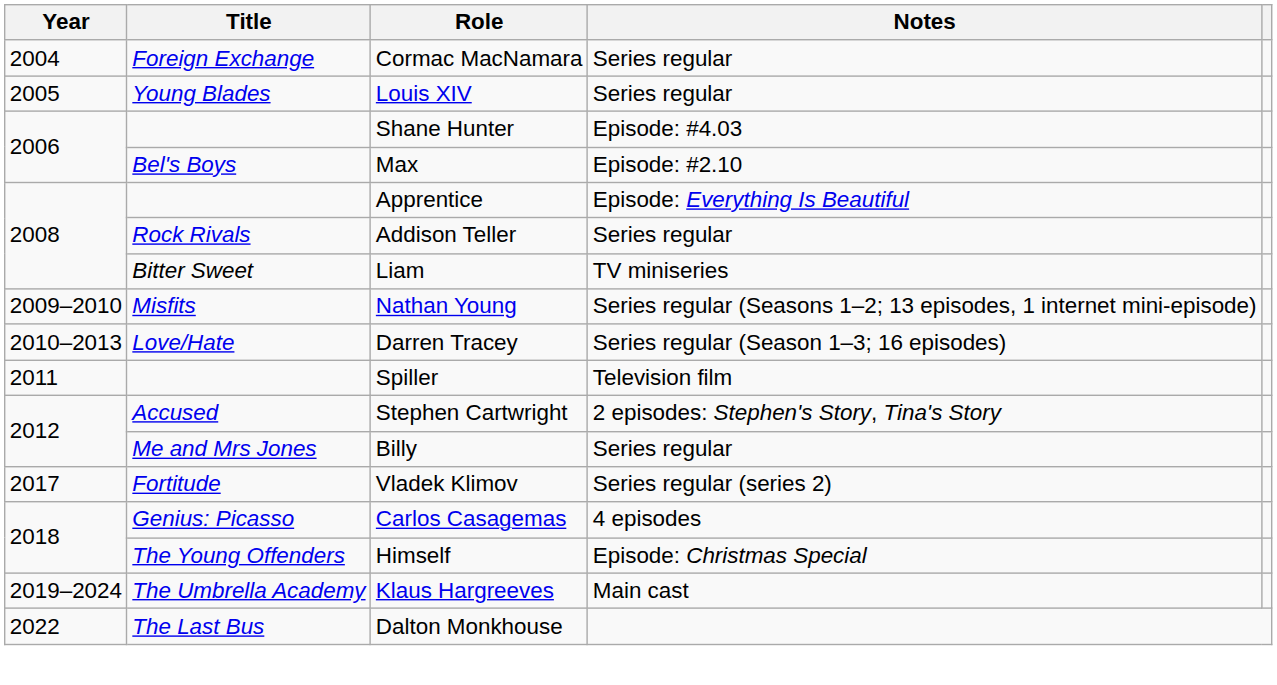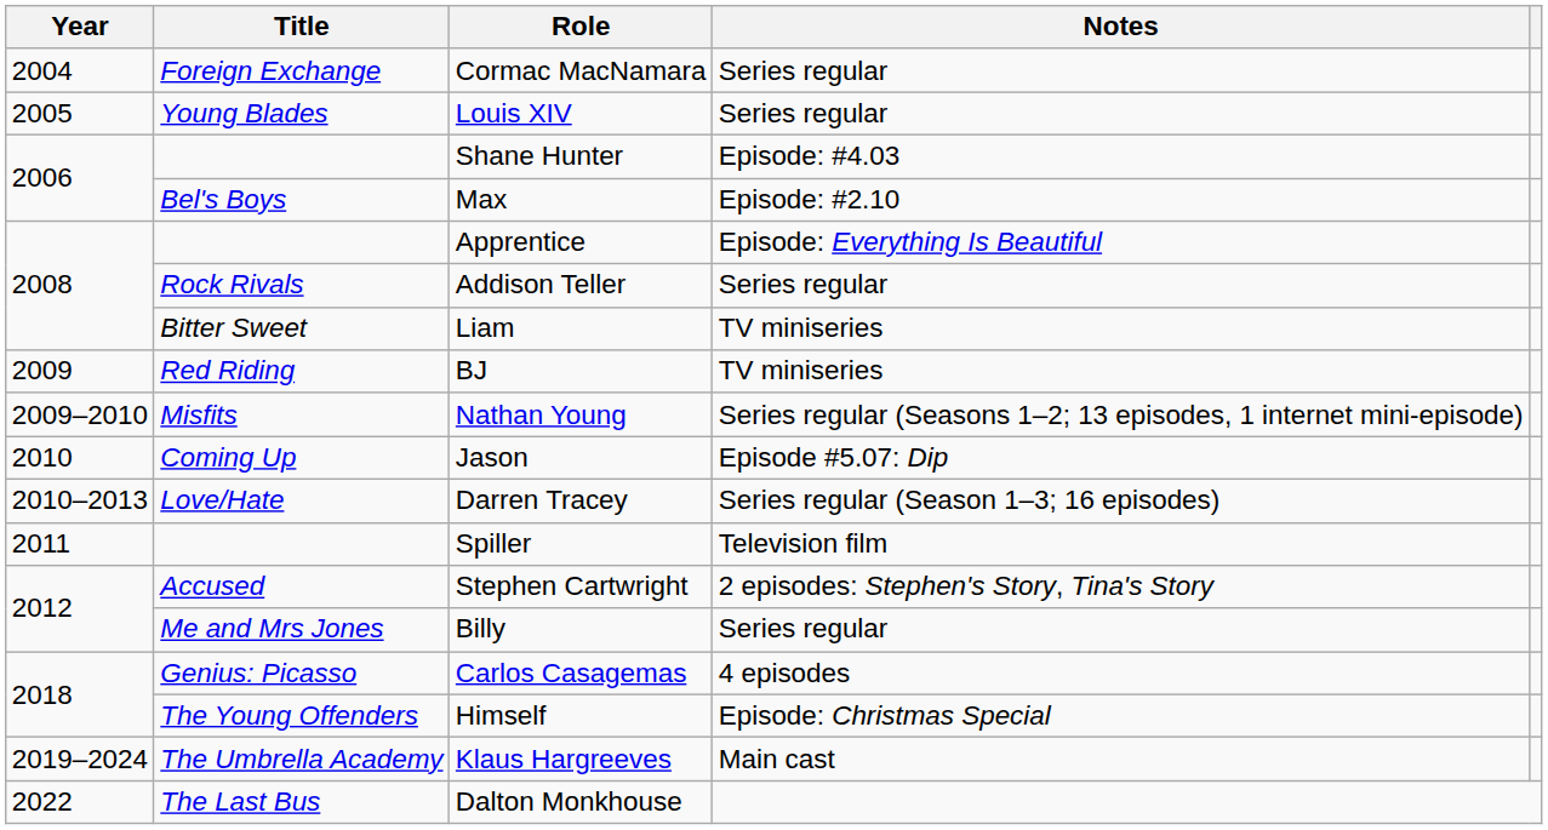+ row: 2009 | Red Riding | BJ | TV miniseries
+ row: 2010 | Coming Up | Jason | Episode #5.07: Dip
- row: 2017 | Fortitude | Vladek Klimov | Series regular (series 2)
